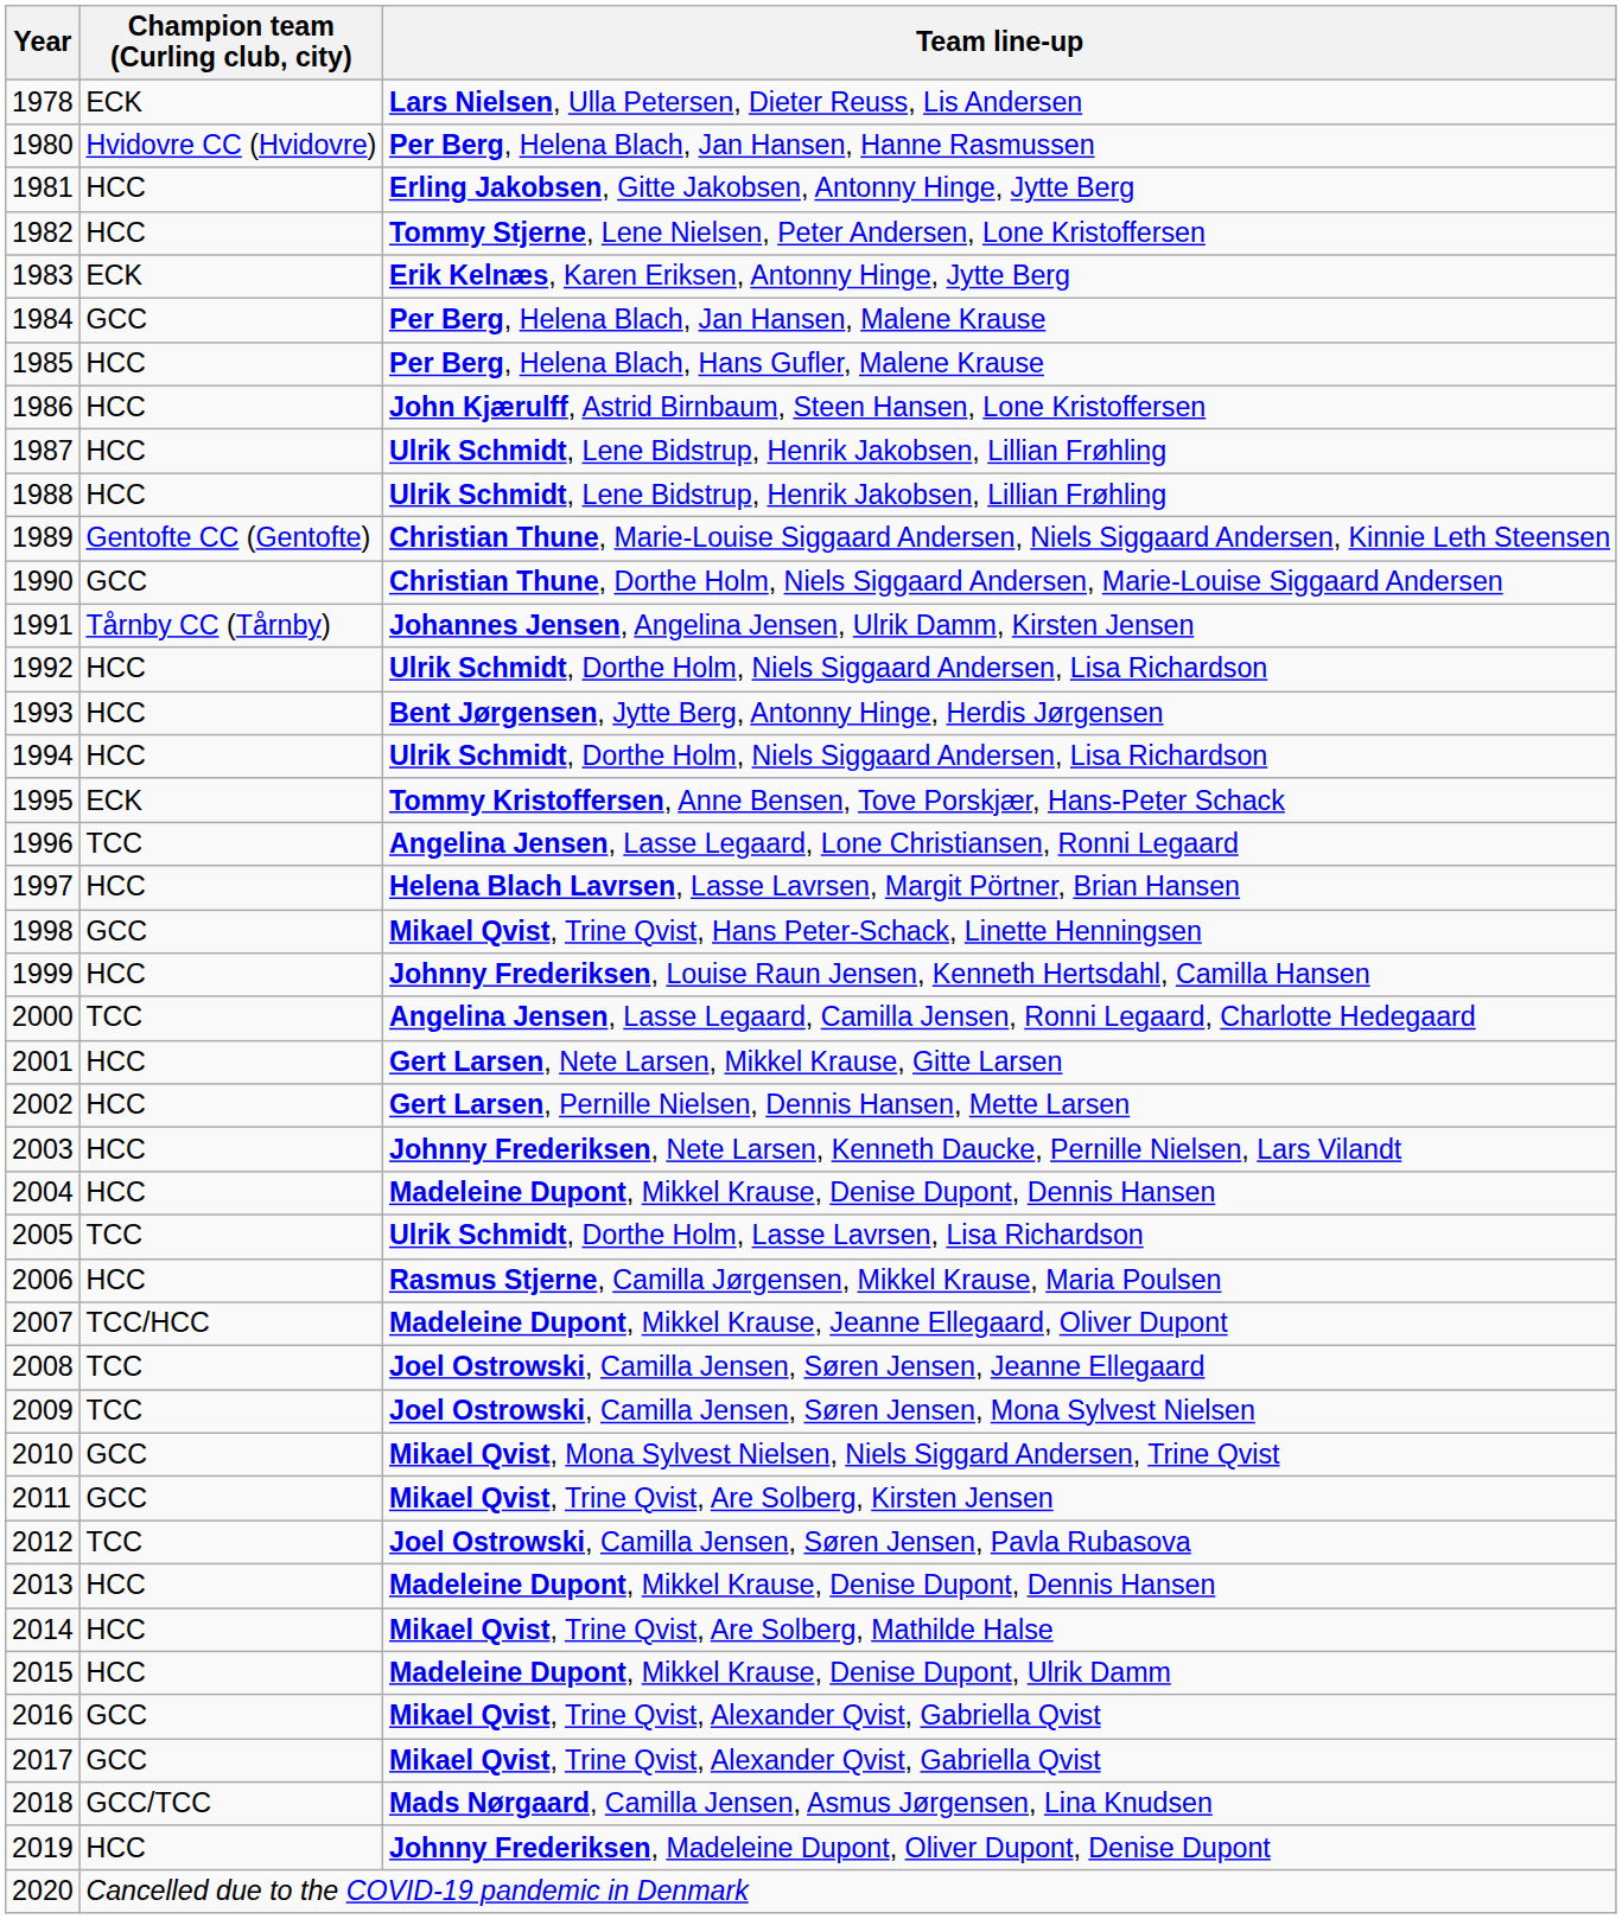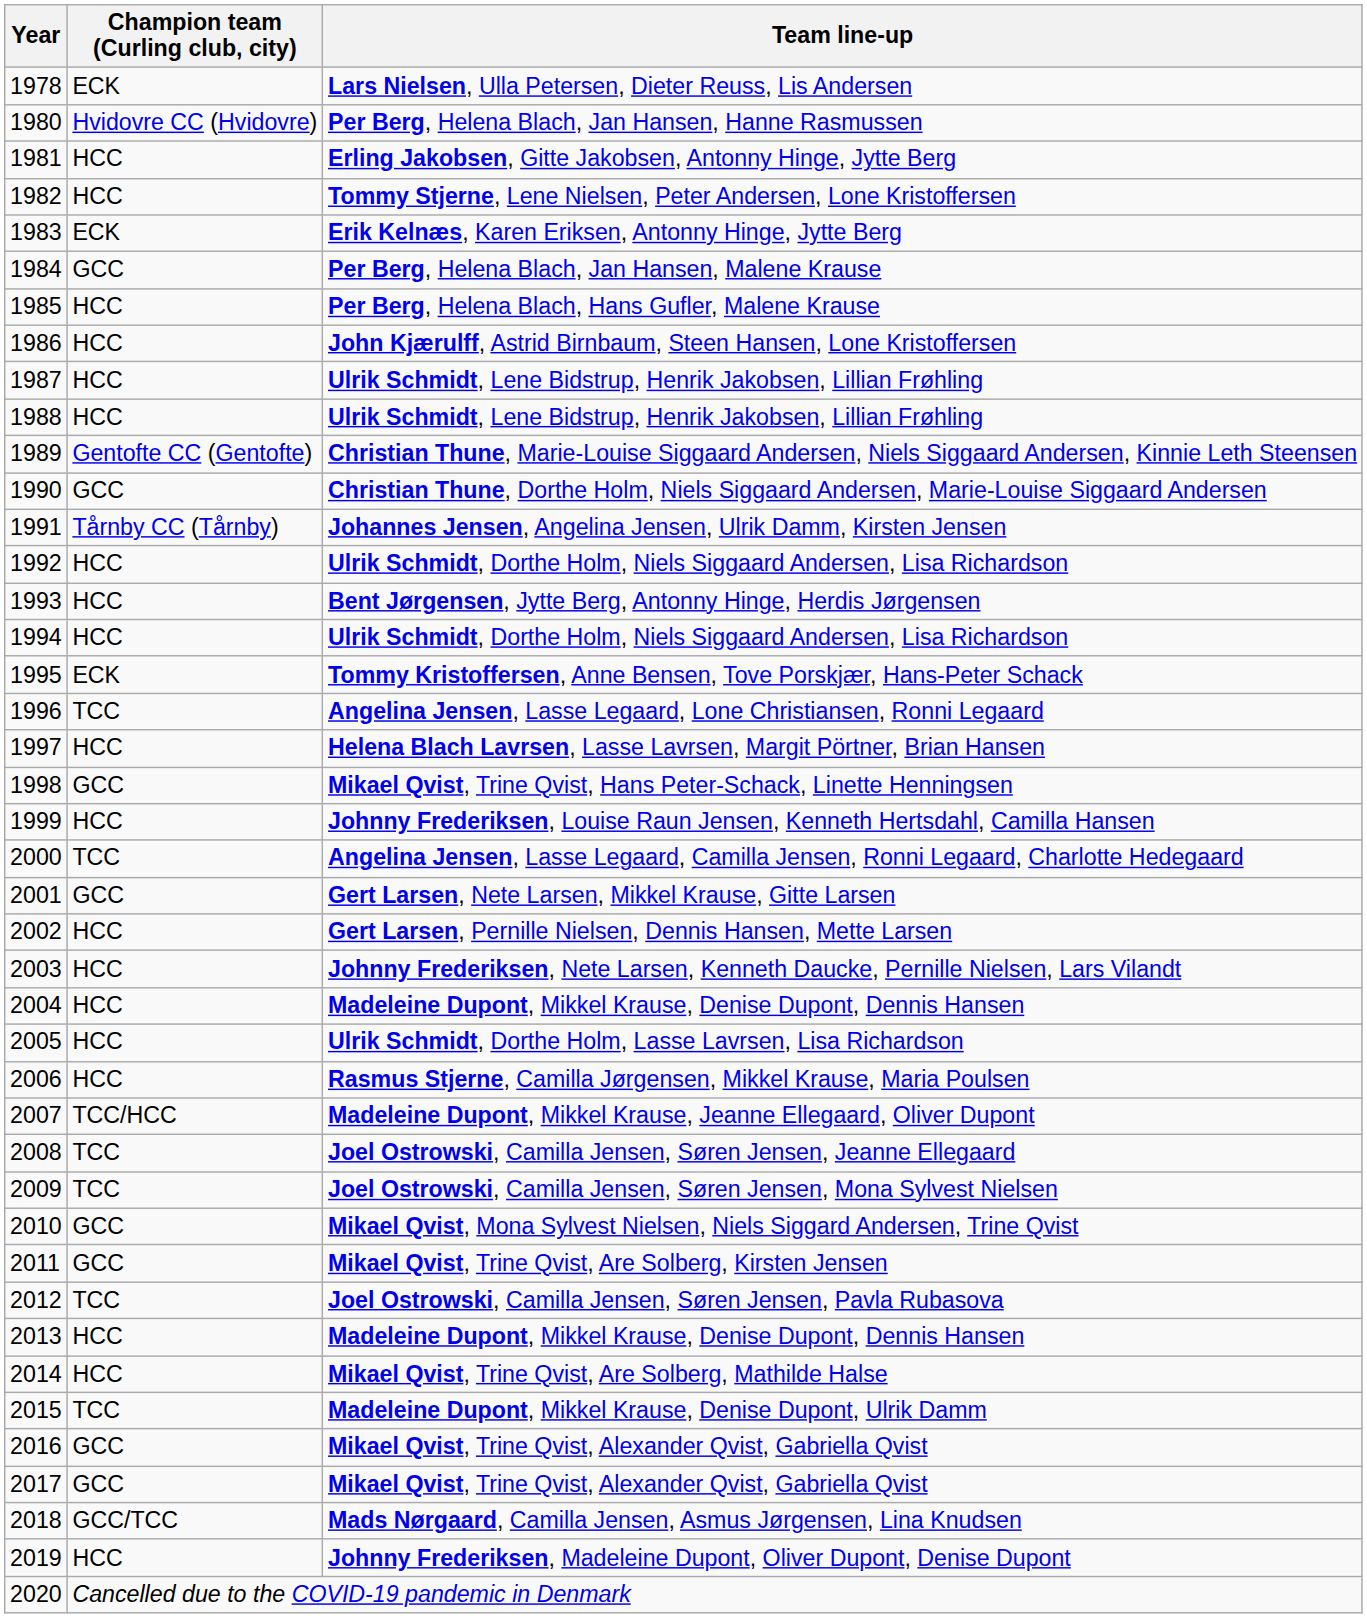Gert Larsen, Nete Larsen, Mikkel Krause, Gitte Larsen | Champion team (Curling club, city): HCC -> GCC
Ulrik Schmidt, Dorthe Holm, Lasse Lavrsen, Lisa Richardson | Champion team (Curling club, city): TCC -> HCC
Madeleine Dupont, Mikkel Krause, Denise Dupont, Ulrik Damm | Champion team (Curling club, city): HCC -> TCC
